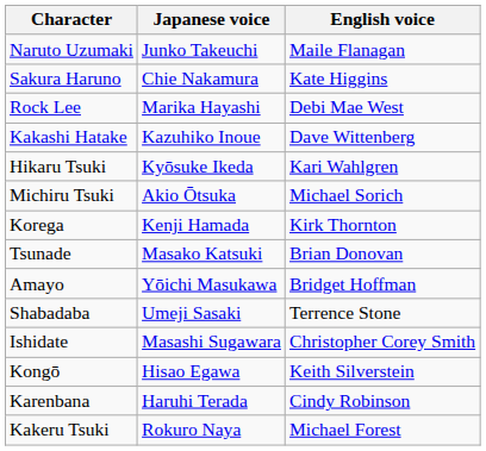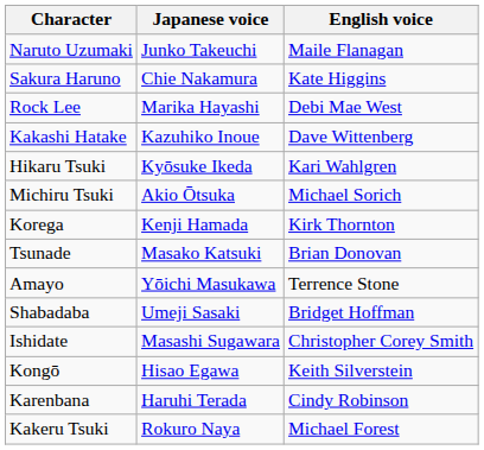Amayo | English voice: Bridget Hoffman -> Terrence Stone
Shabadaba | English voice: Terrence Stone -> Bridget Hoffman
